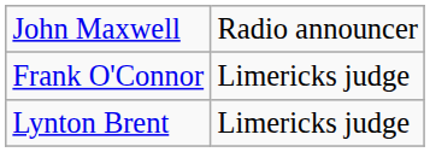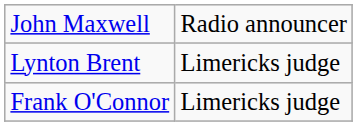rows swapped: Frank O'Connor <-> Lynton Brent
